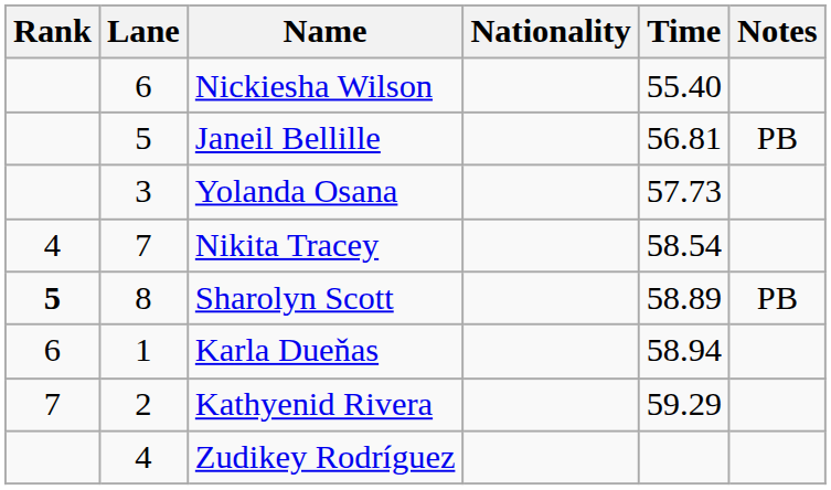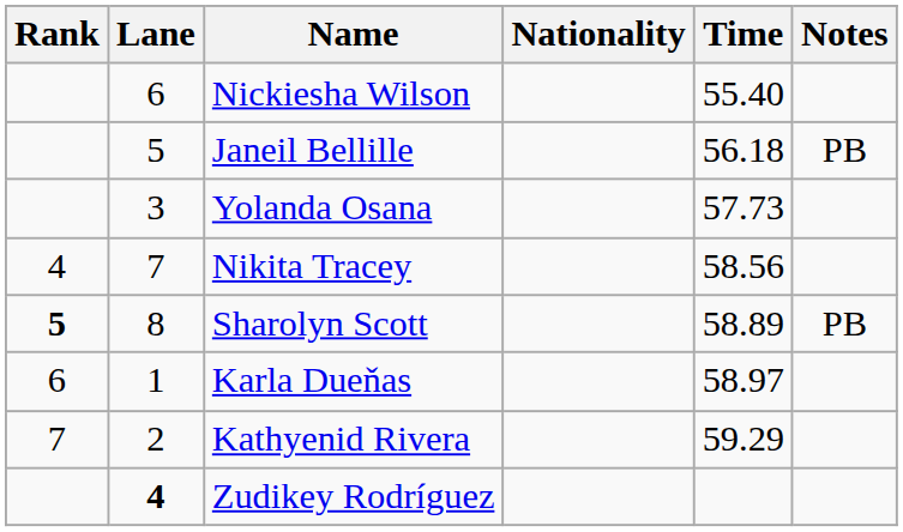Janeil Bellille | Time: 56.81 -> 56.18
Nikita Tracey | Time: 58.54 -> 58.56
Karla Dueňas | Time: 58.94 -> 58.97
Zudikey Rodríguez | Lane: normal -> bold
